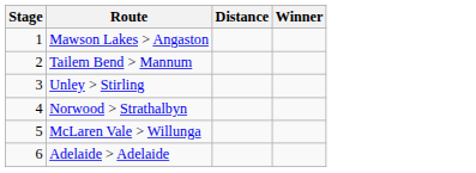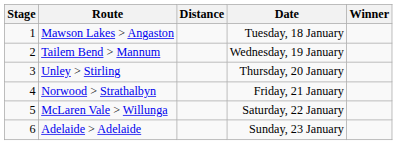+ column: Date | Tuesday, 18 January | Wednesday, 19 January | Thursday, 20 January | Friday, 21 January | Saturday, 22 January | Sunday, 23 January
